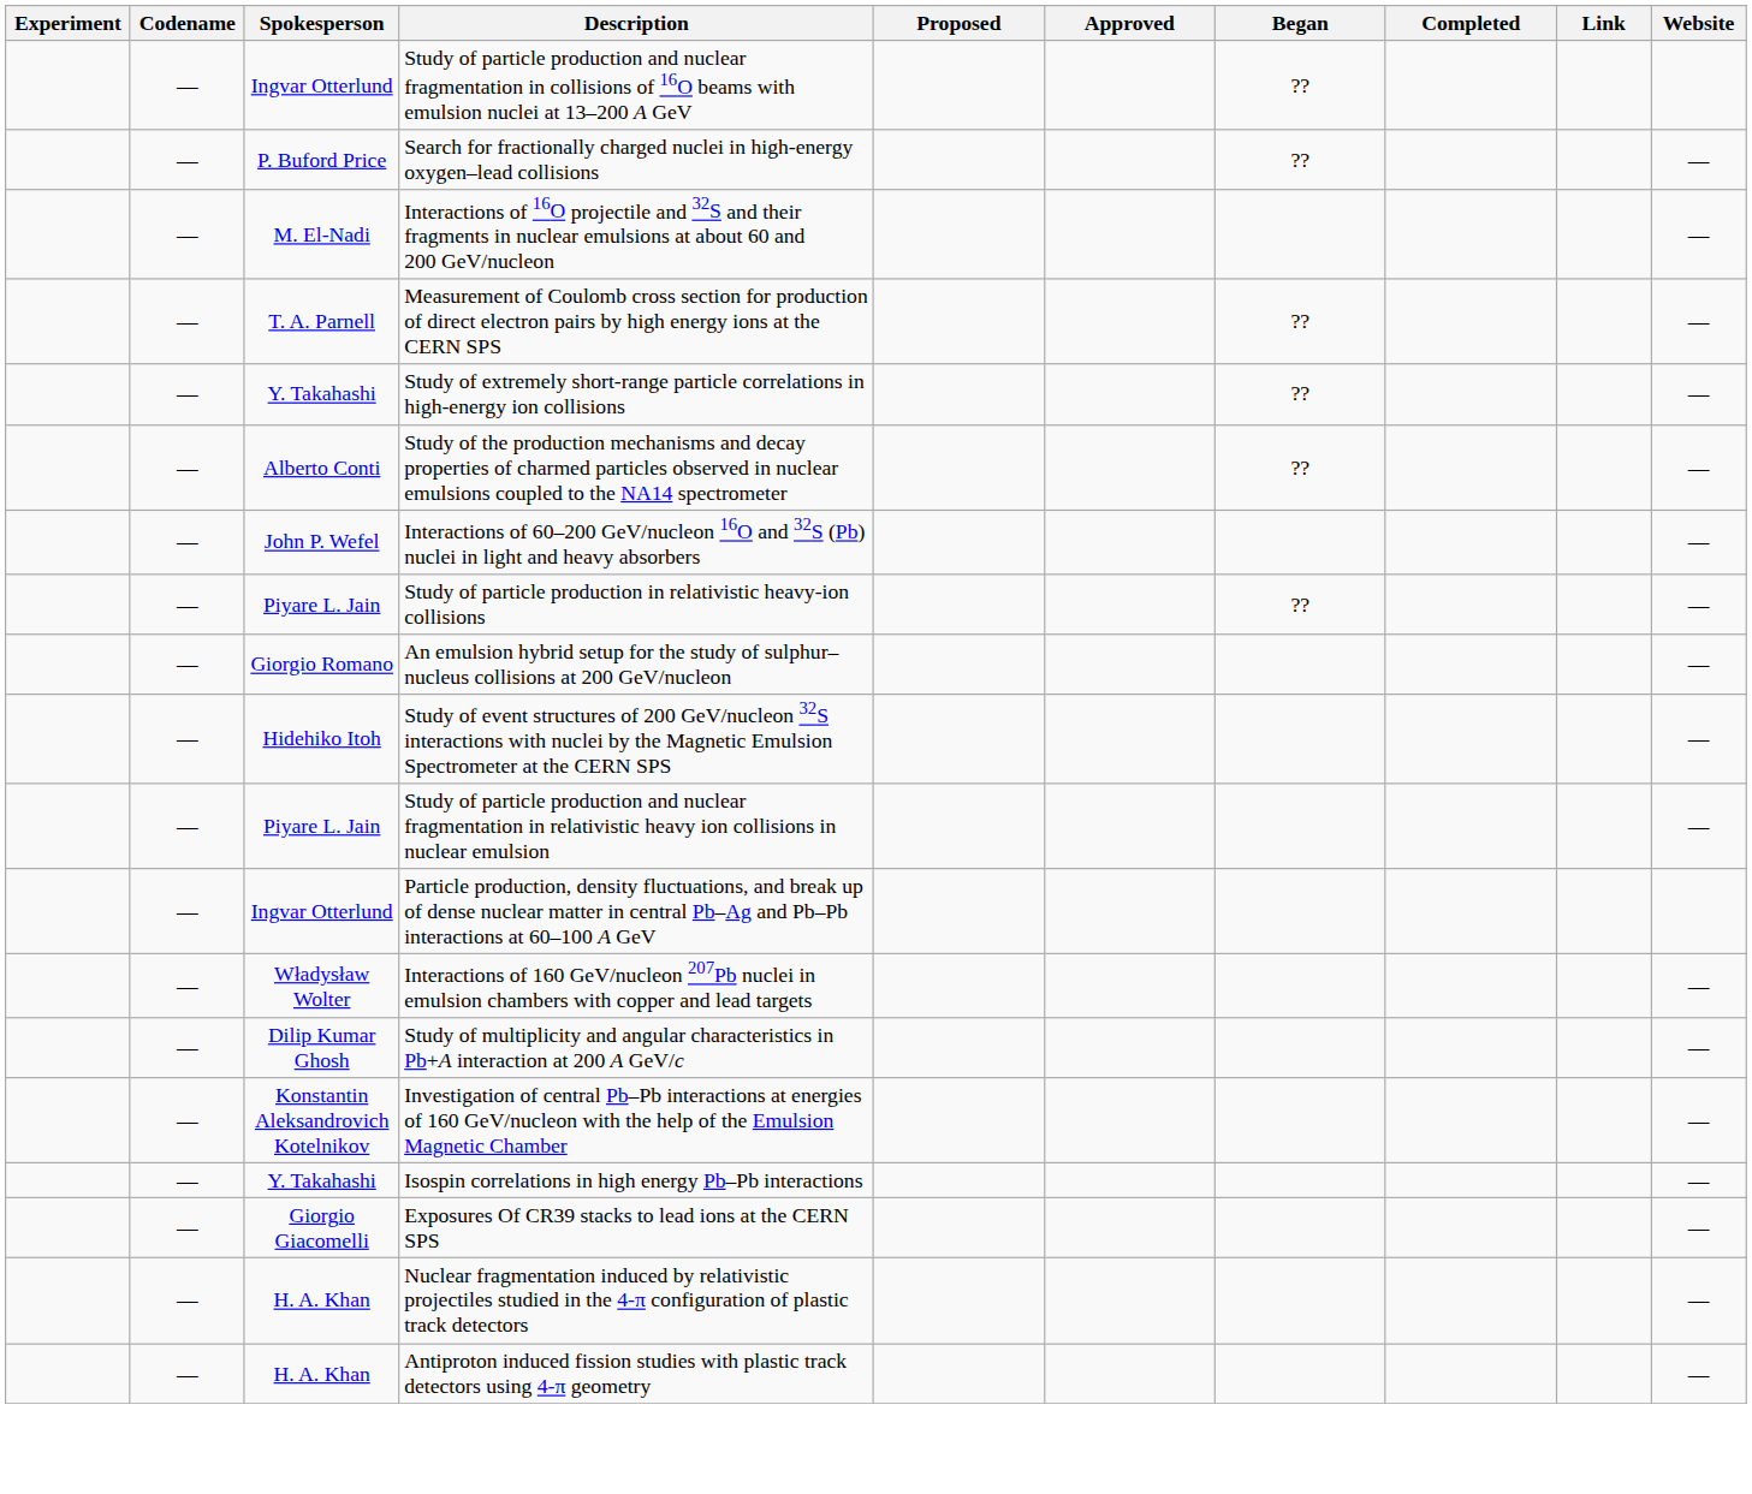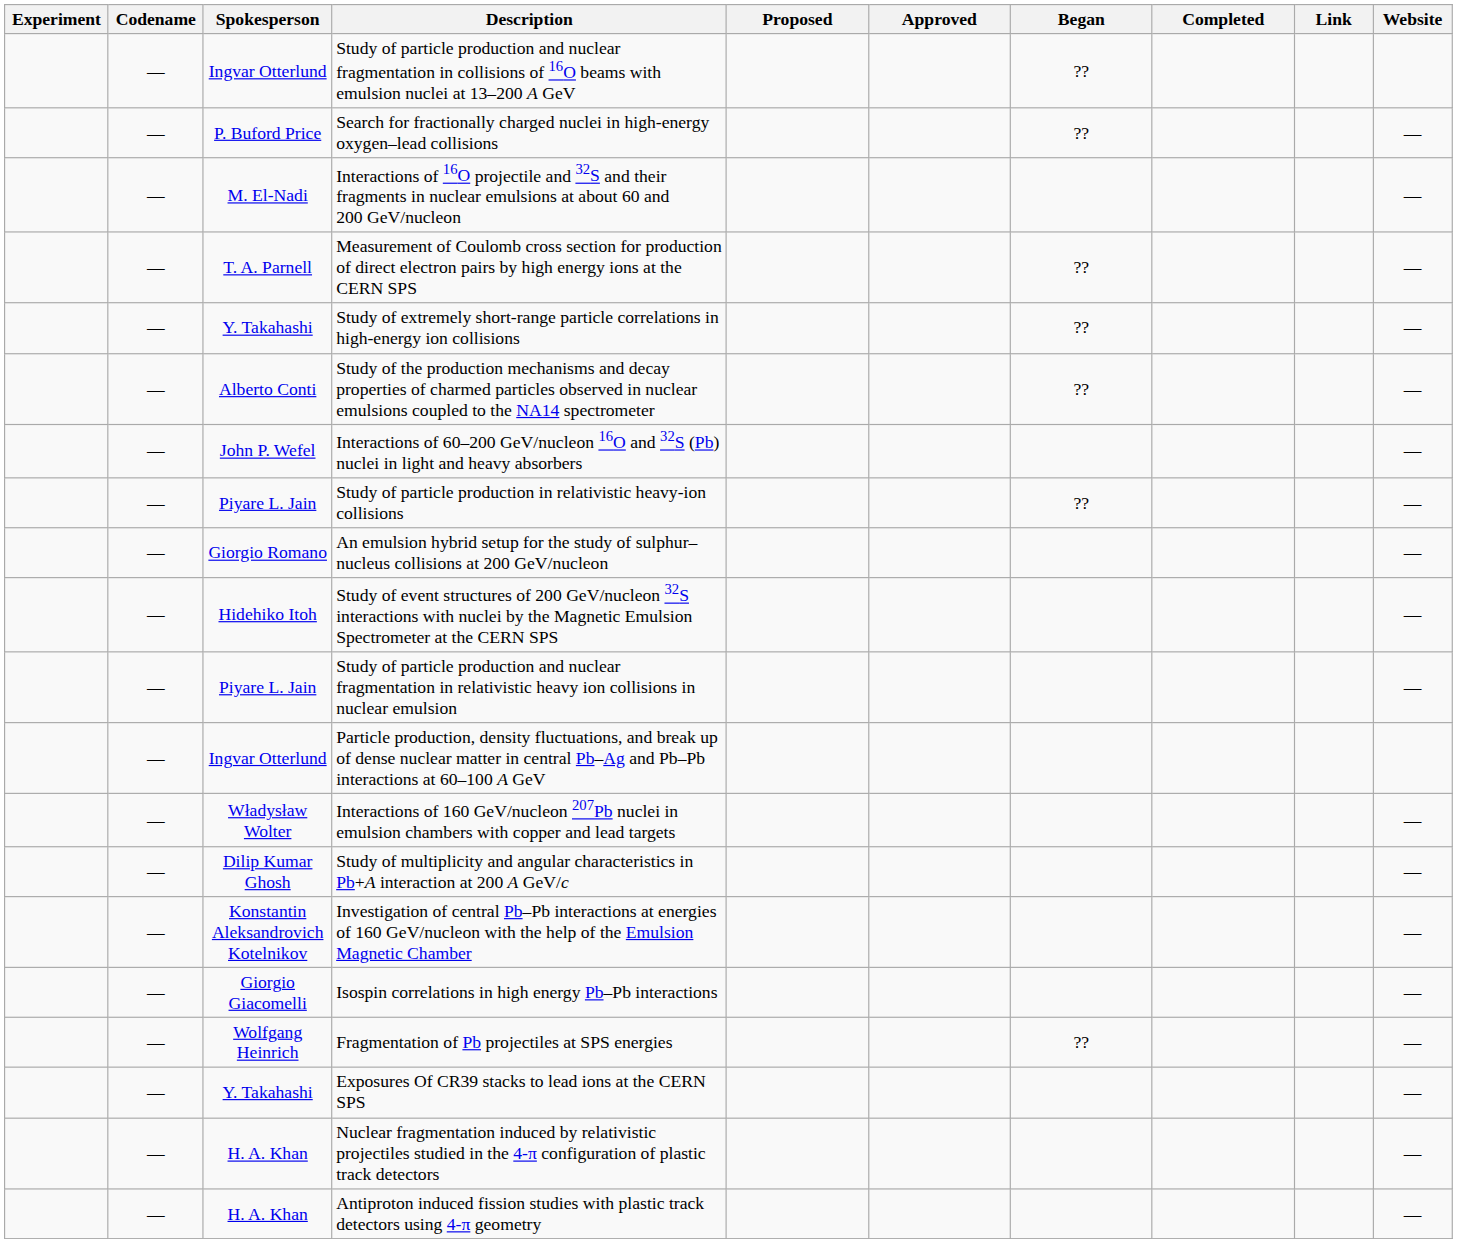Isospin correlations in high energy Pb–Pb interactions | Spokesperson: Y. Takahashi -> Giorgio Giacomelli
+ row: — | Wolfgang Heinrich | Fragmentation of Pb projectiles at SPS energies | ?? | —
Exposures Of CR39 stacks to lead ions at the CERN SPS | Spokesperson: Giorgio Giacomelli -> Y. Takahashi
